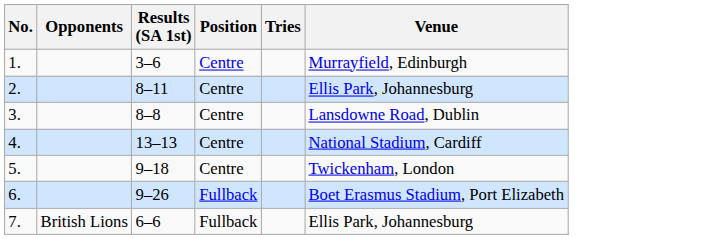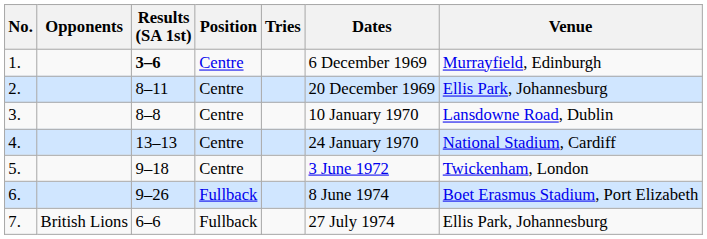+ column: Dates | 6 December 1969 | 20 December 1969 | 10 January 1970 | 24 January 1970 | 3 June 1972 | 8 June 1974 | 27 July 1974
1. | Results (SA 1st): normal -> bold
